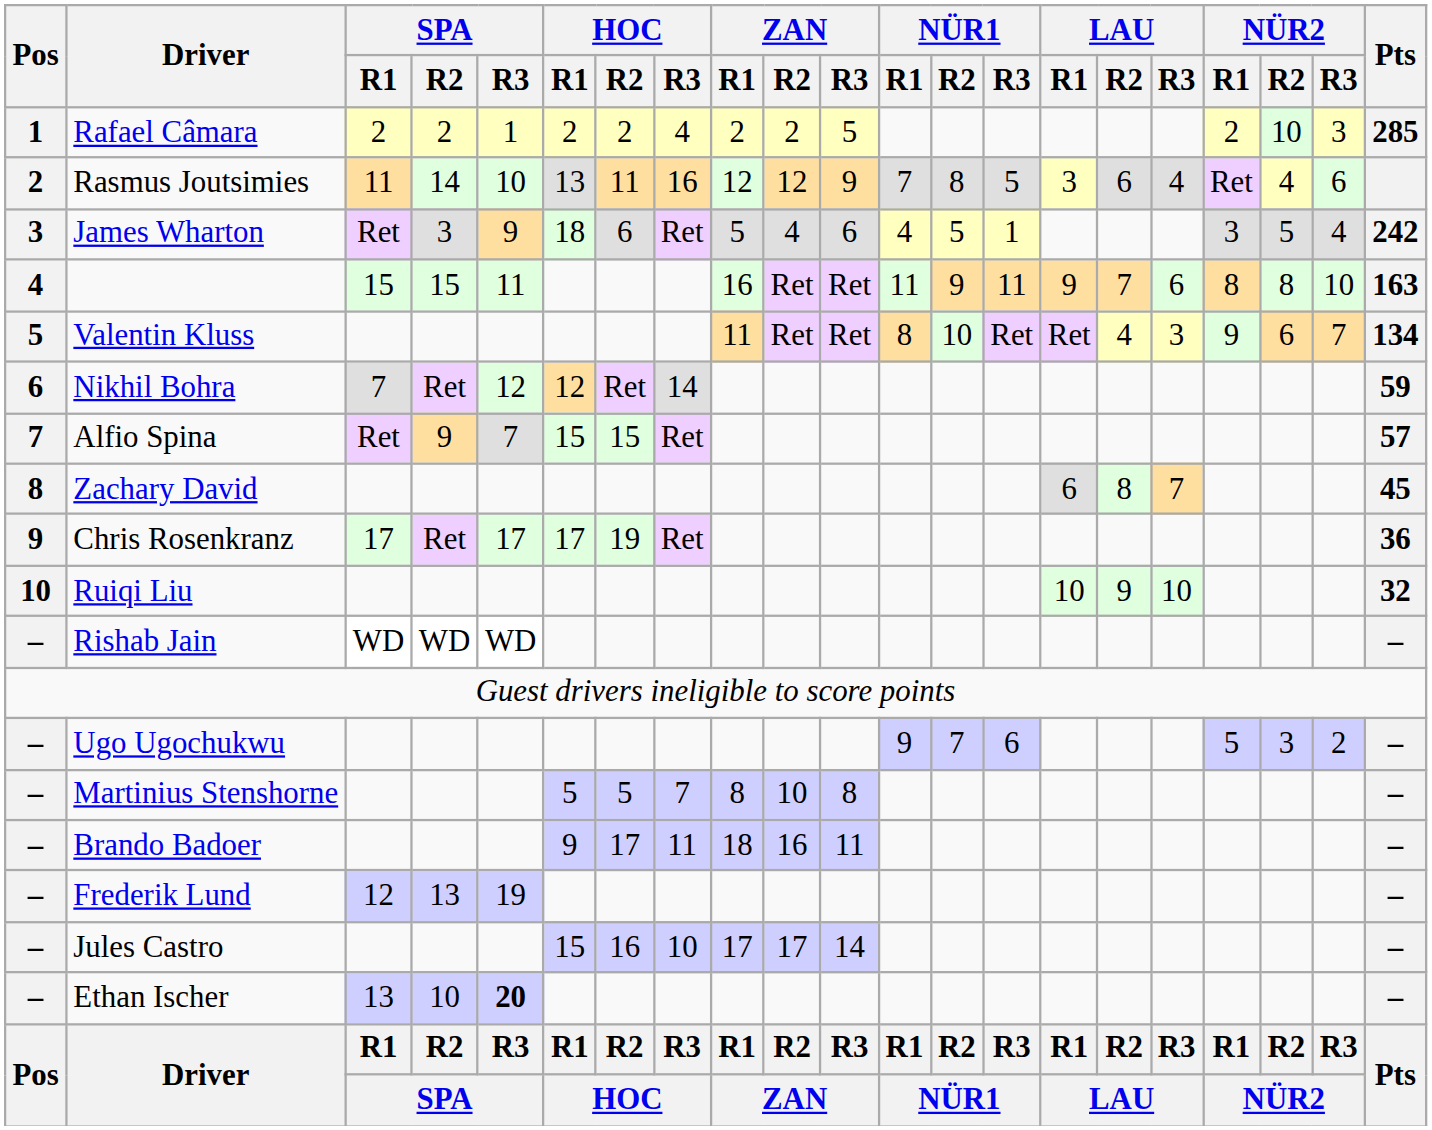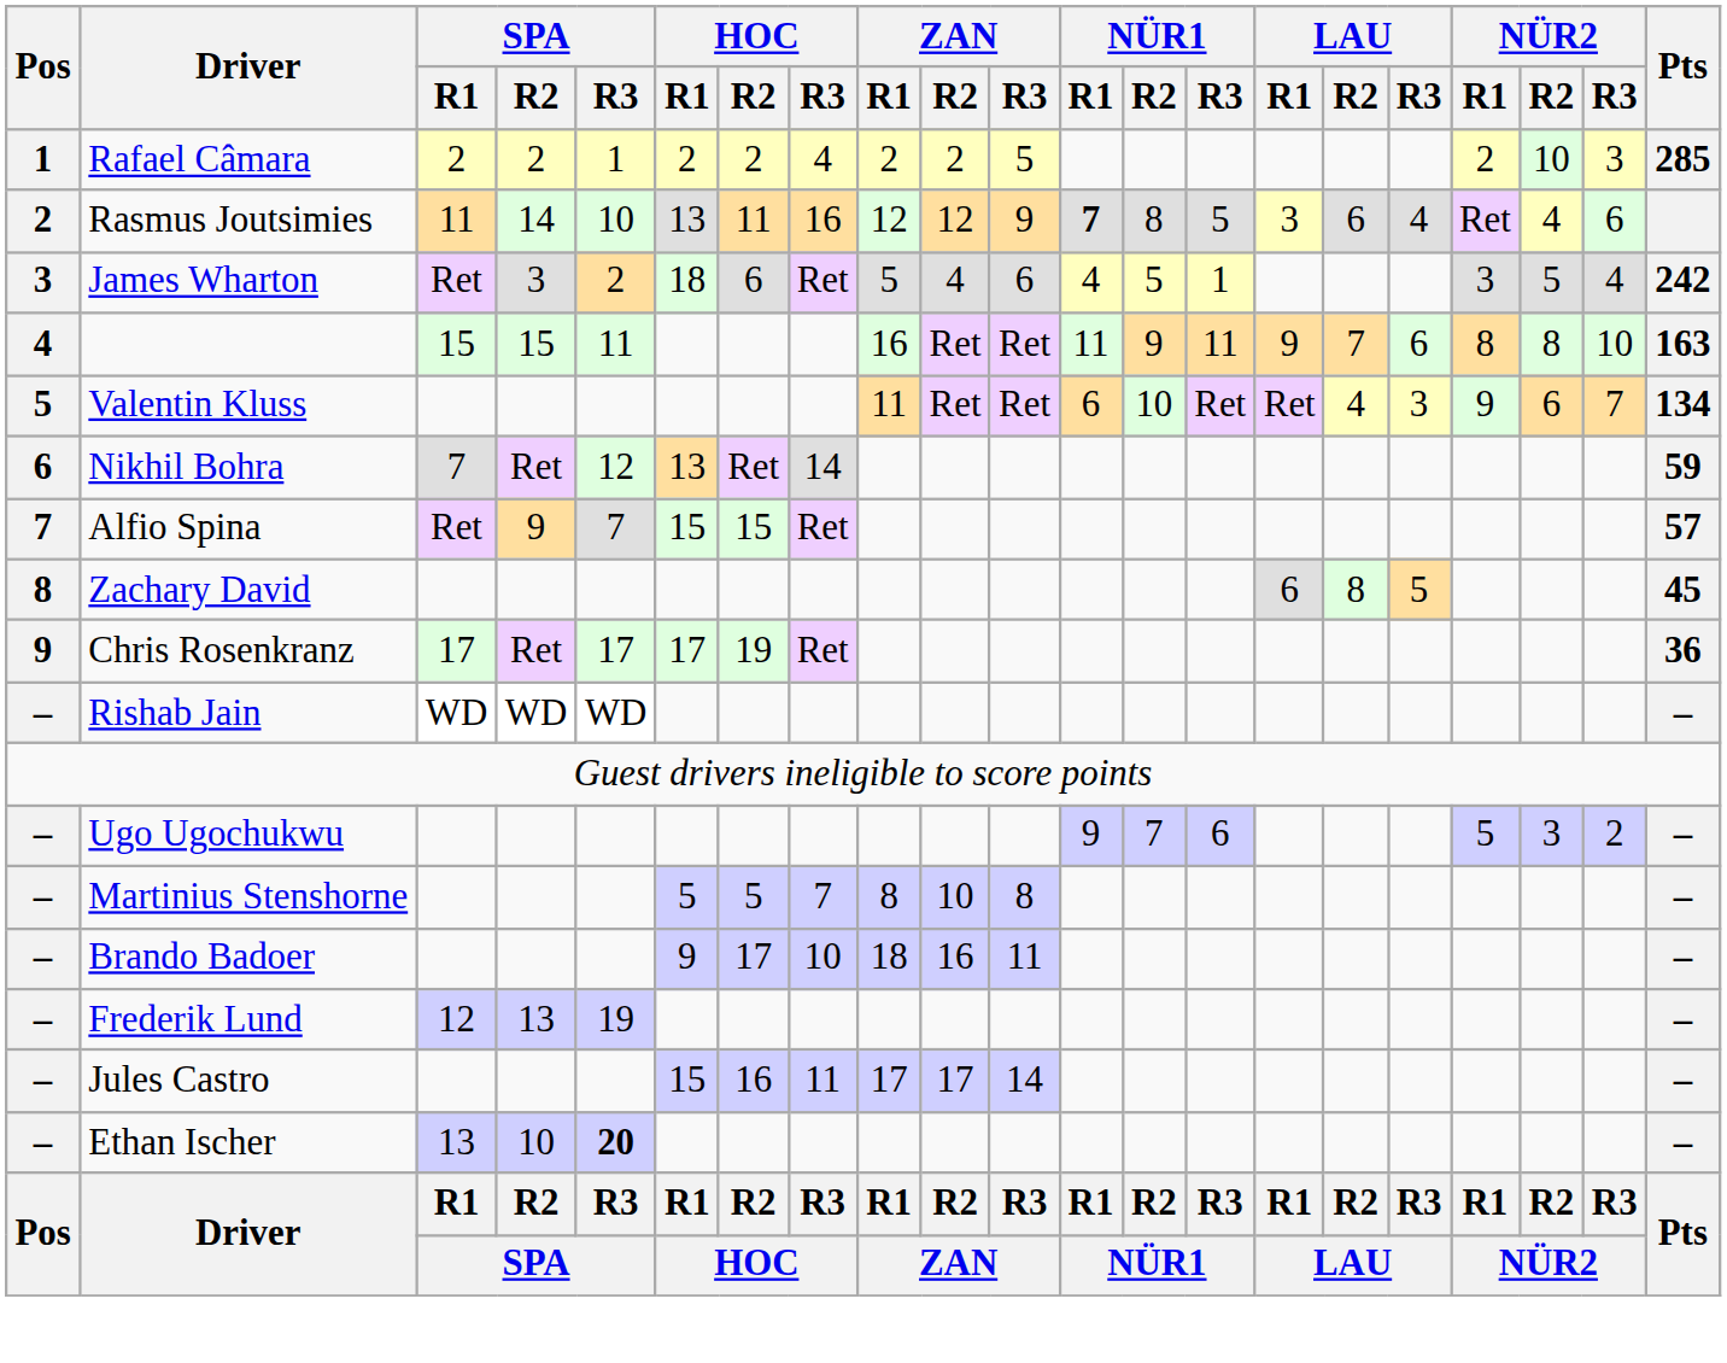Rasmus Joutsimies | NÜR1 / R1: normal -> bold
James Wharton | SPA / R3: 9 -> 2
Valentin Kluss | NÜR1 / R1: 8 -> 6
Nikhil Bohra | HOC / R1: 12 -> 13
Zachary David | LAU / R3: 7 -> 5
- row: 10 | Ruiqi Liu | 10 | 9 | 10 | 32
Brando Badoer | HOC / R3: 11 -> 10
Jules Castro | HOC / R3: 10 -> 11
